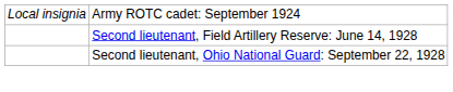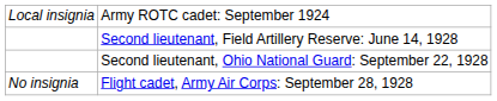+ row: No insignia | Flight cadet, Army Air Corps: September 28, 1928
